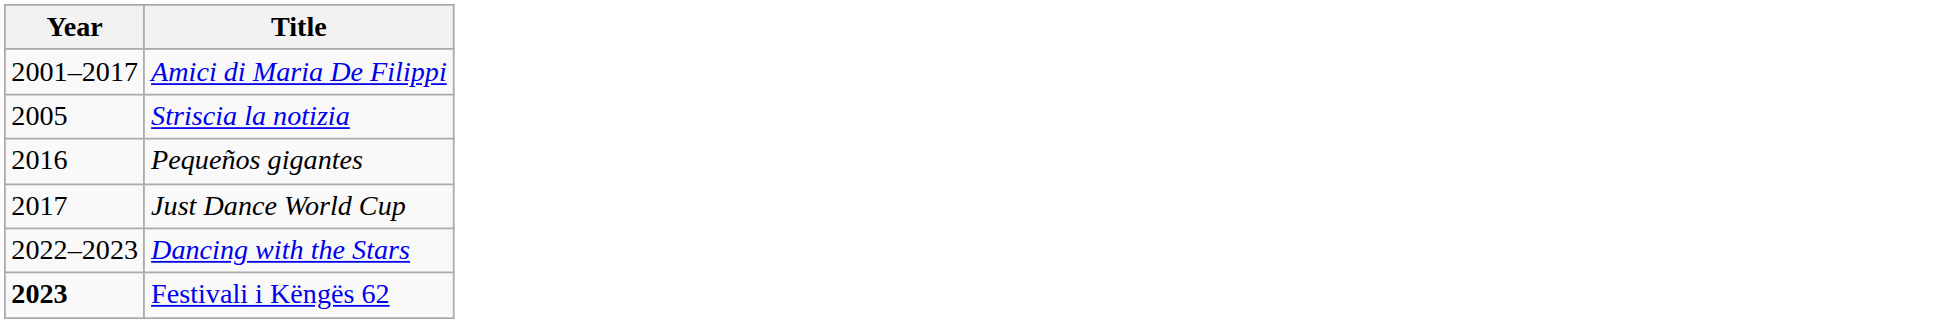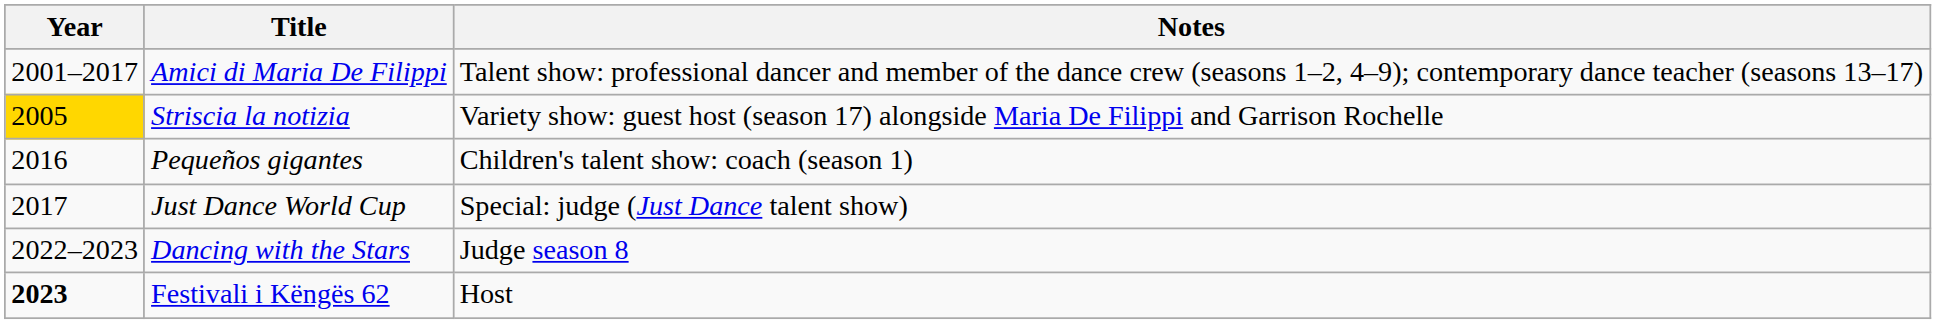+ column: Notes | Talent show: professional dancer and member of the dance crew (seasons 1–2, 4–9); contemporary dance teacher (seasons 13–17) | Variety show: guest host (season 17) alongside Maria De Filippi and Garrison Rochelle | Children's talent show: coach (season 1) | Special: judge (Just Dance talent show) | Judge season 8 | Host
Striscia la notizia | Year: no background -> gold background
